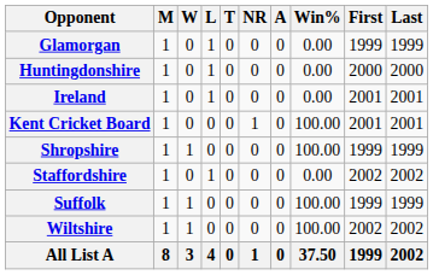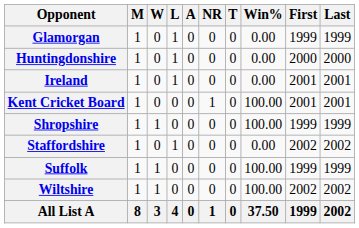columns swapped: T <-> A
